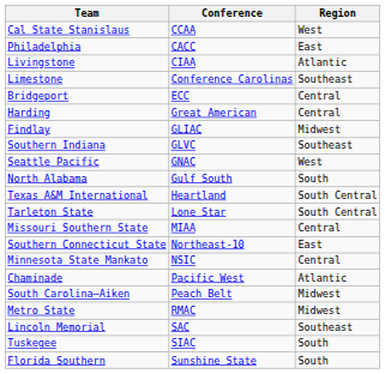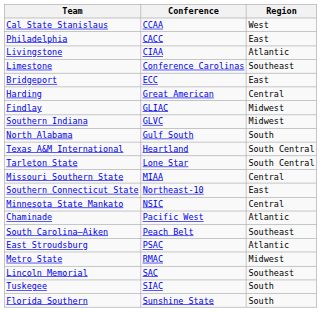Bridgeport | Region: Central -> East
Southern Indiana | Region: Southeast -> Midwest
- row: Seattle Pacific | GNAC | West
South Carolina–Aiken | Region: Midwest -> Southeast
+ row: East Stroudsburg | PSAC | Atlantic
